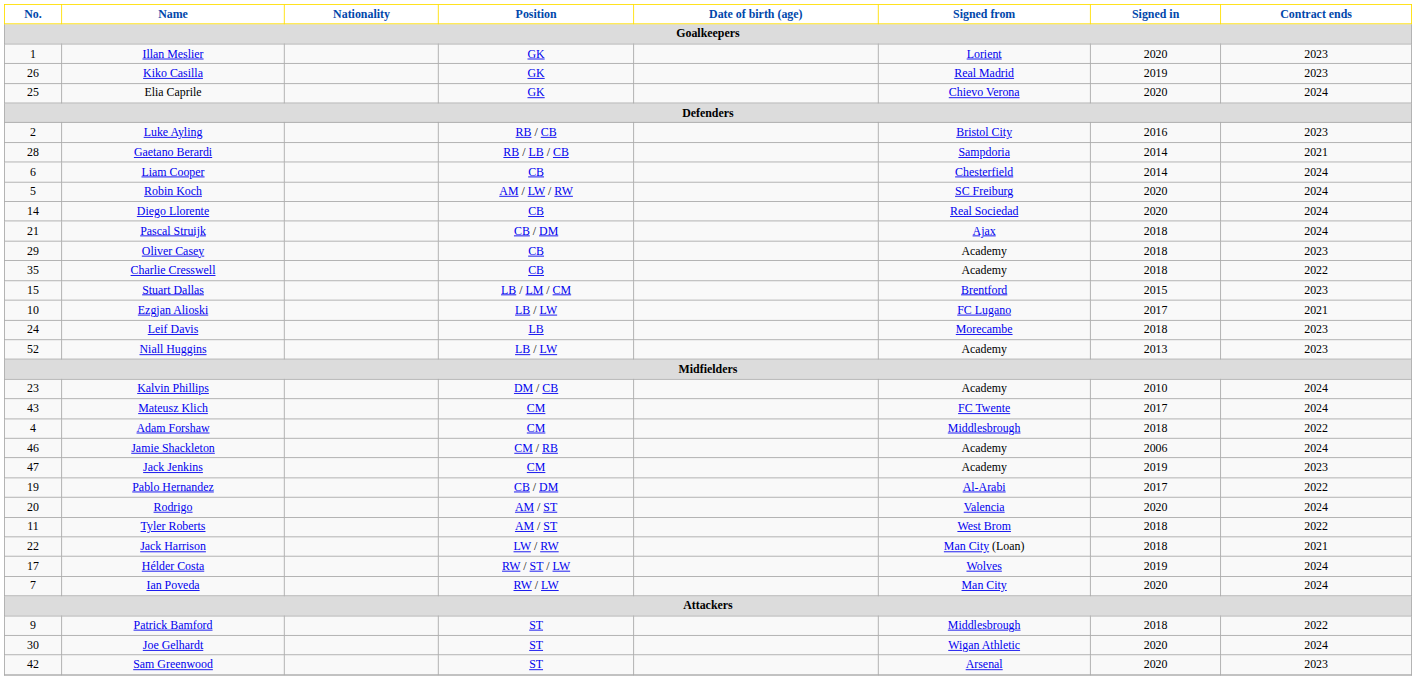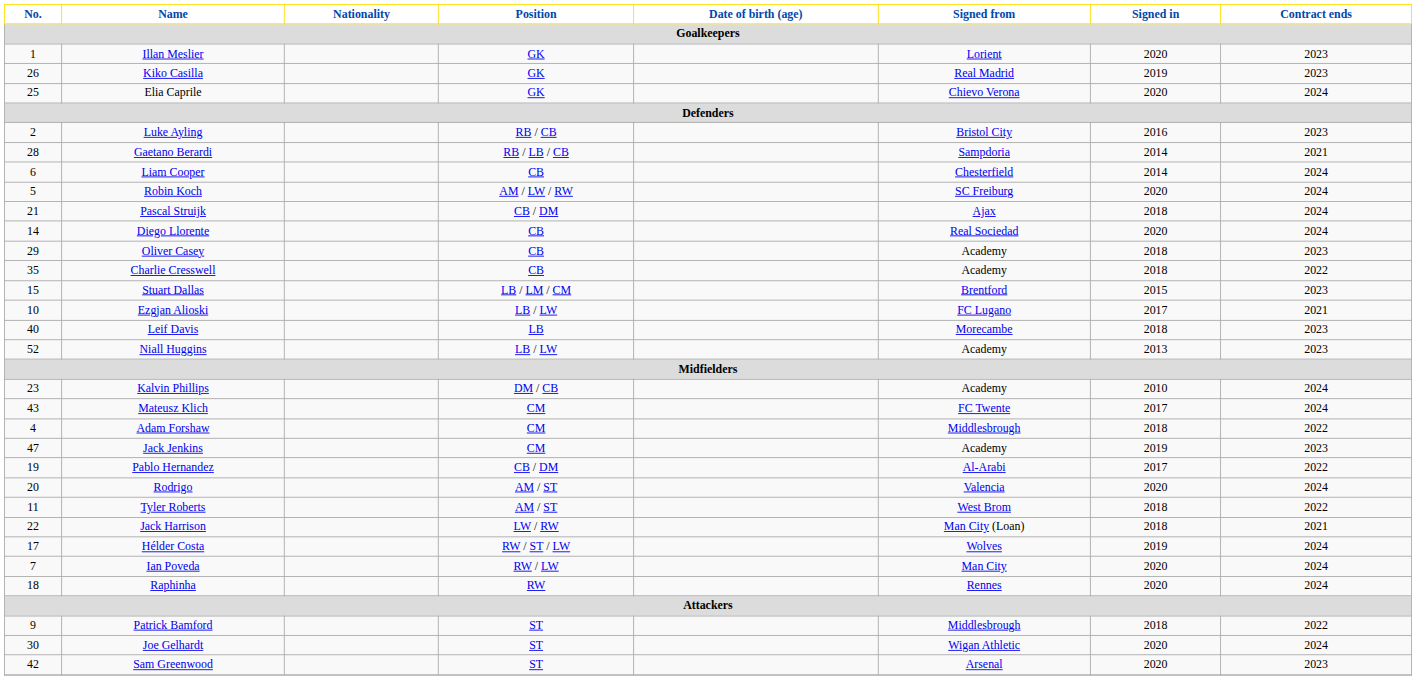rows swapped: Diego Llorente <-> Pascal Struijk
Leif Davis | No.: 24 -> 40
- row: 46 | Jamie Shackleton | CM / RB | Academy | 2006 | 2024
+ row: 18 | Raphinha | RW | Rennes | 2020 | 2024
